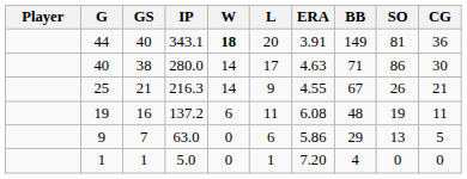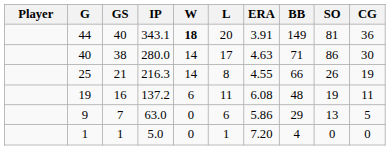25 | L: 9 -> 8
25 | BB: 67 -> 66
25 | CG: 21 -> 19
